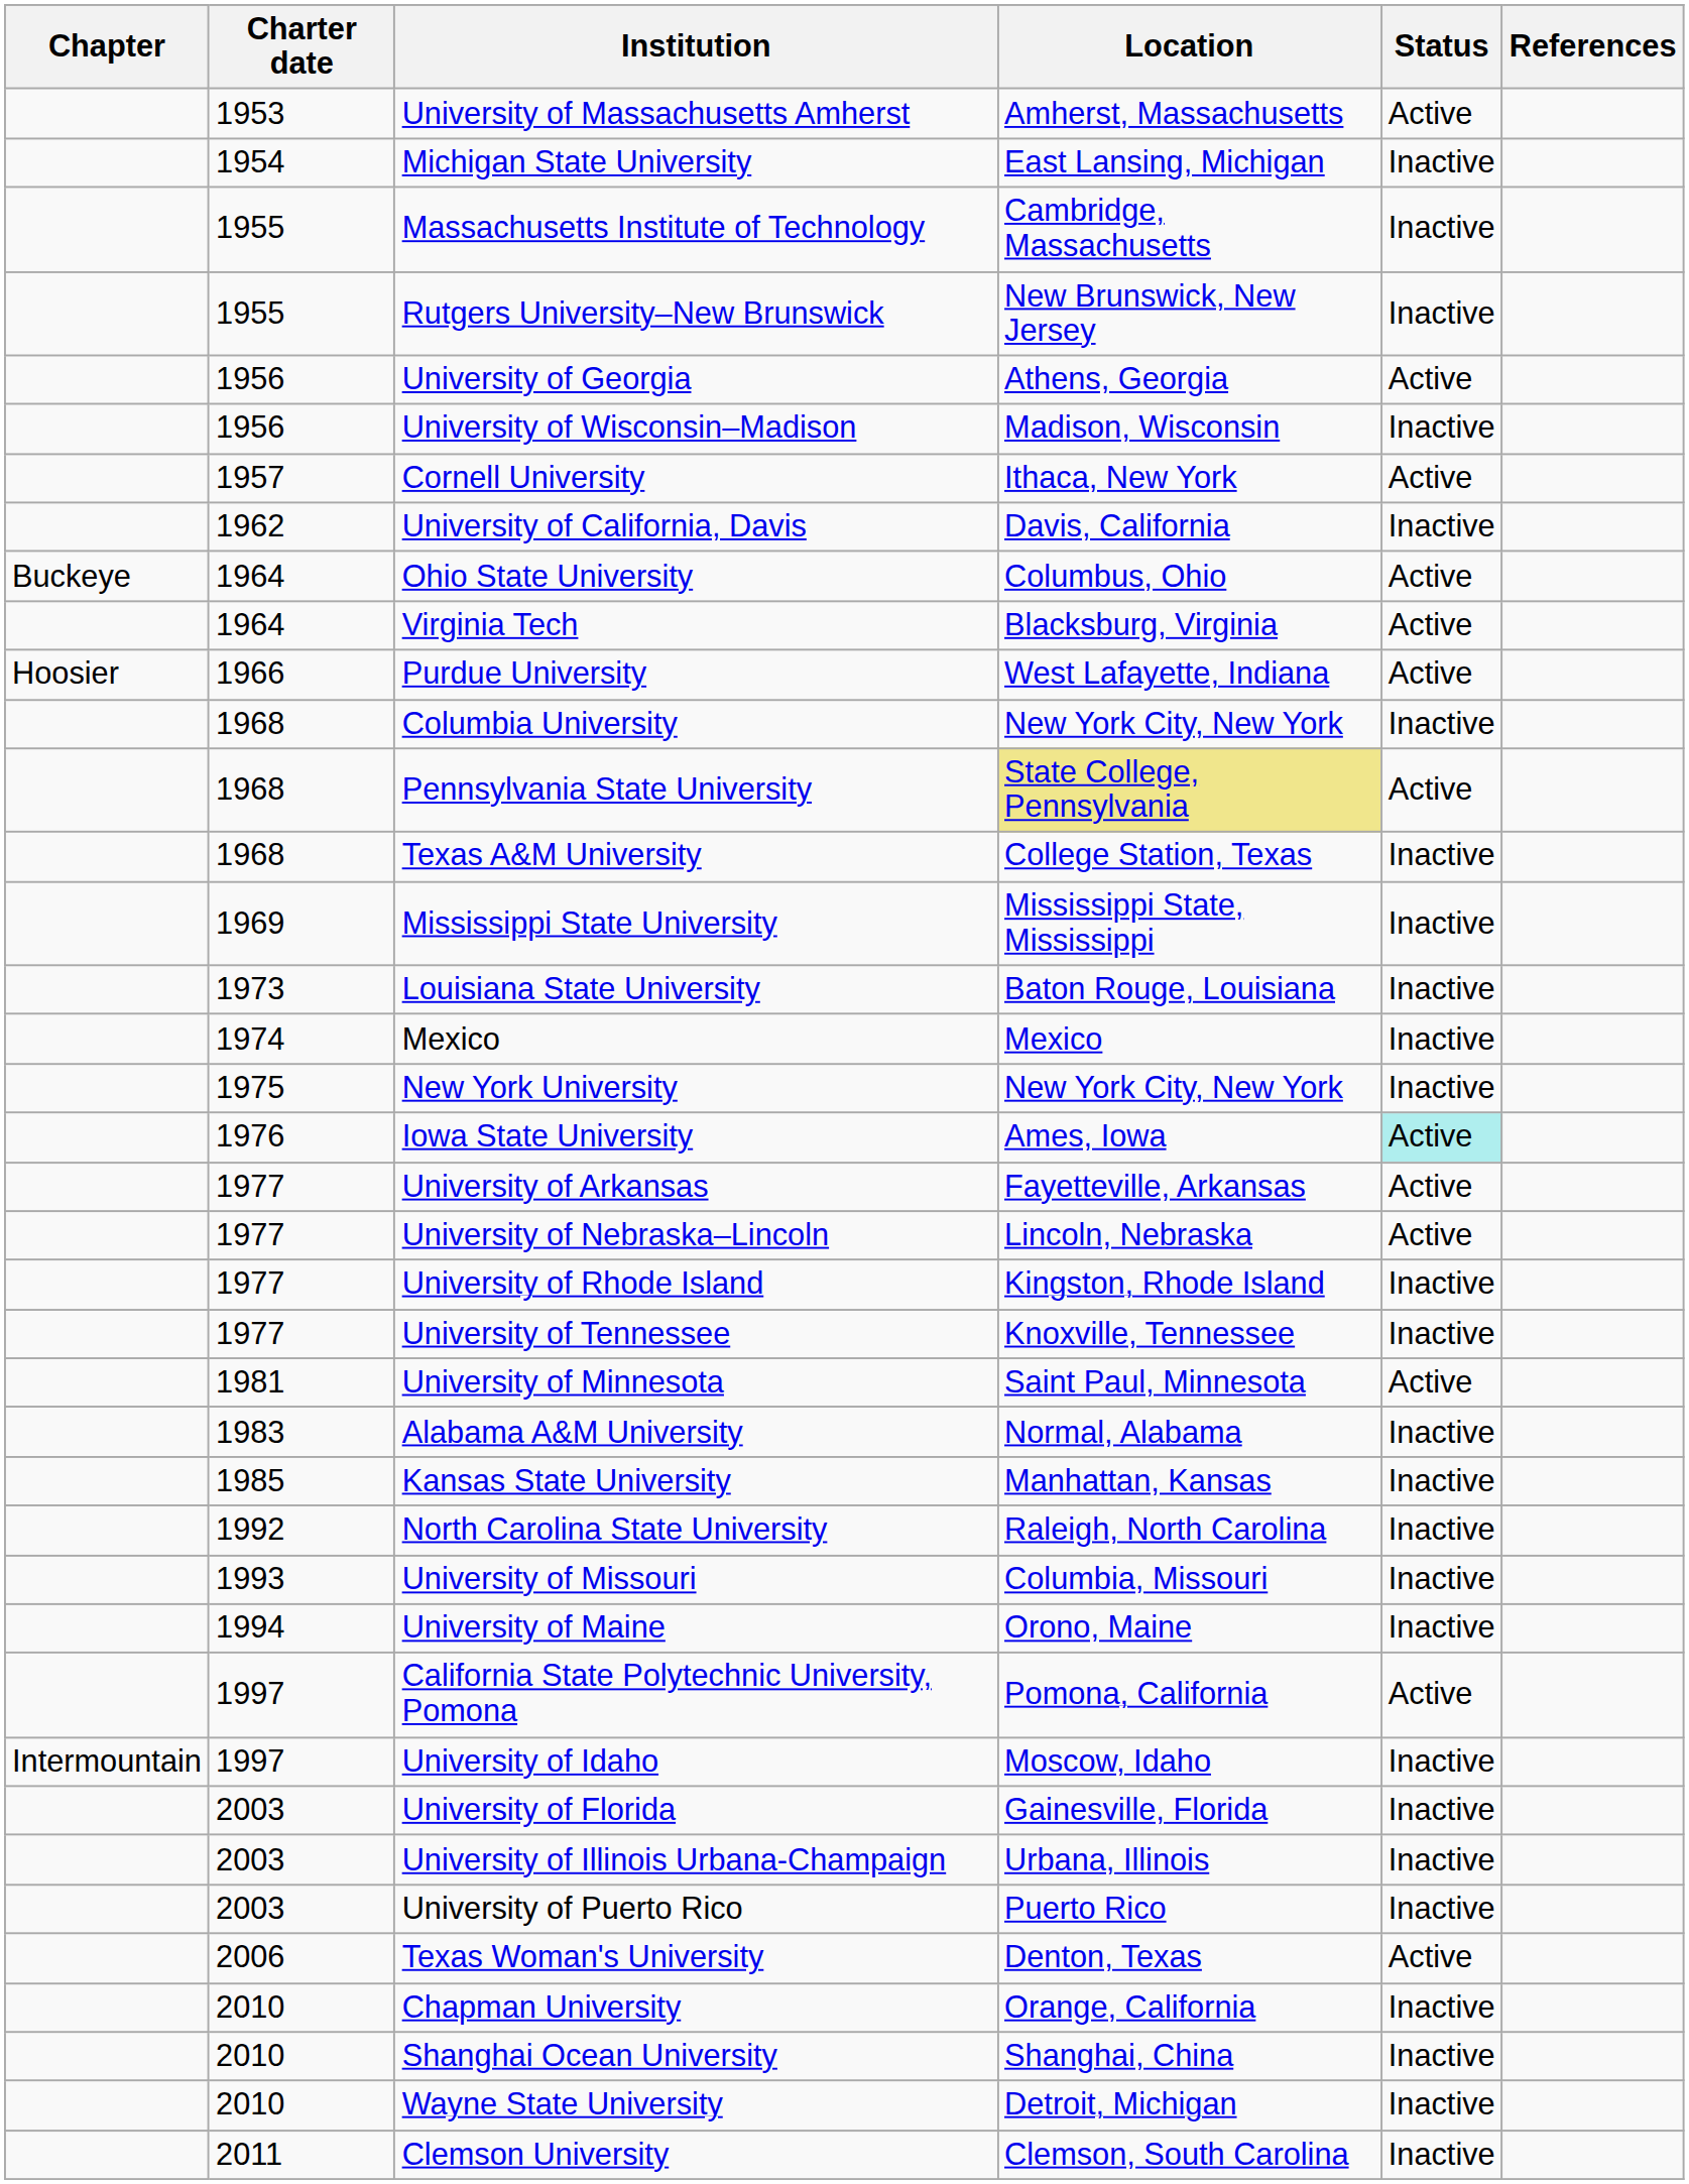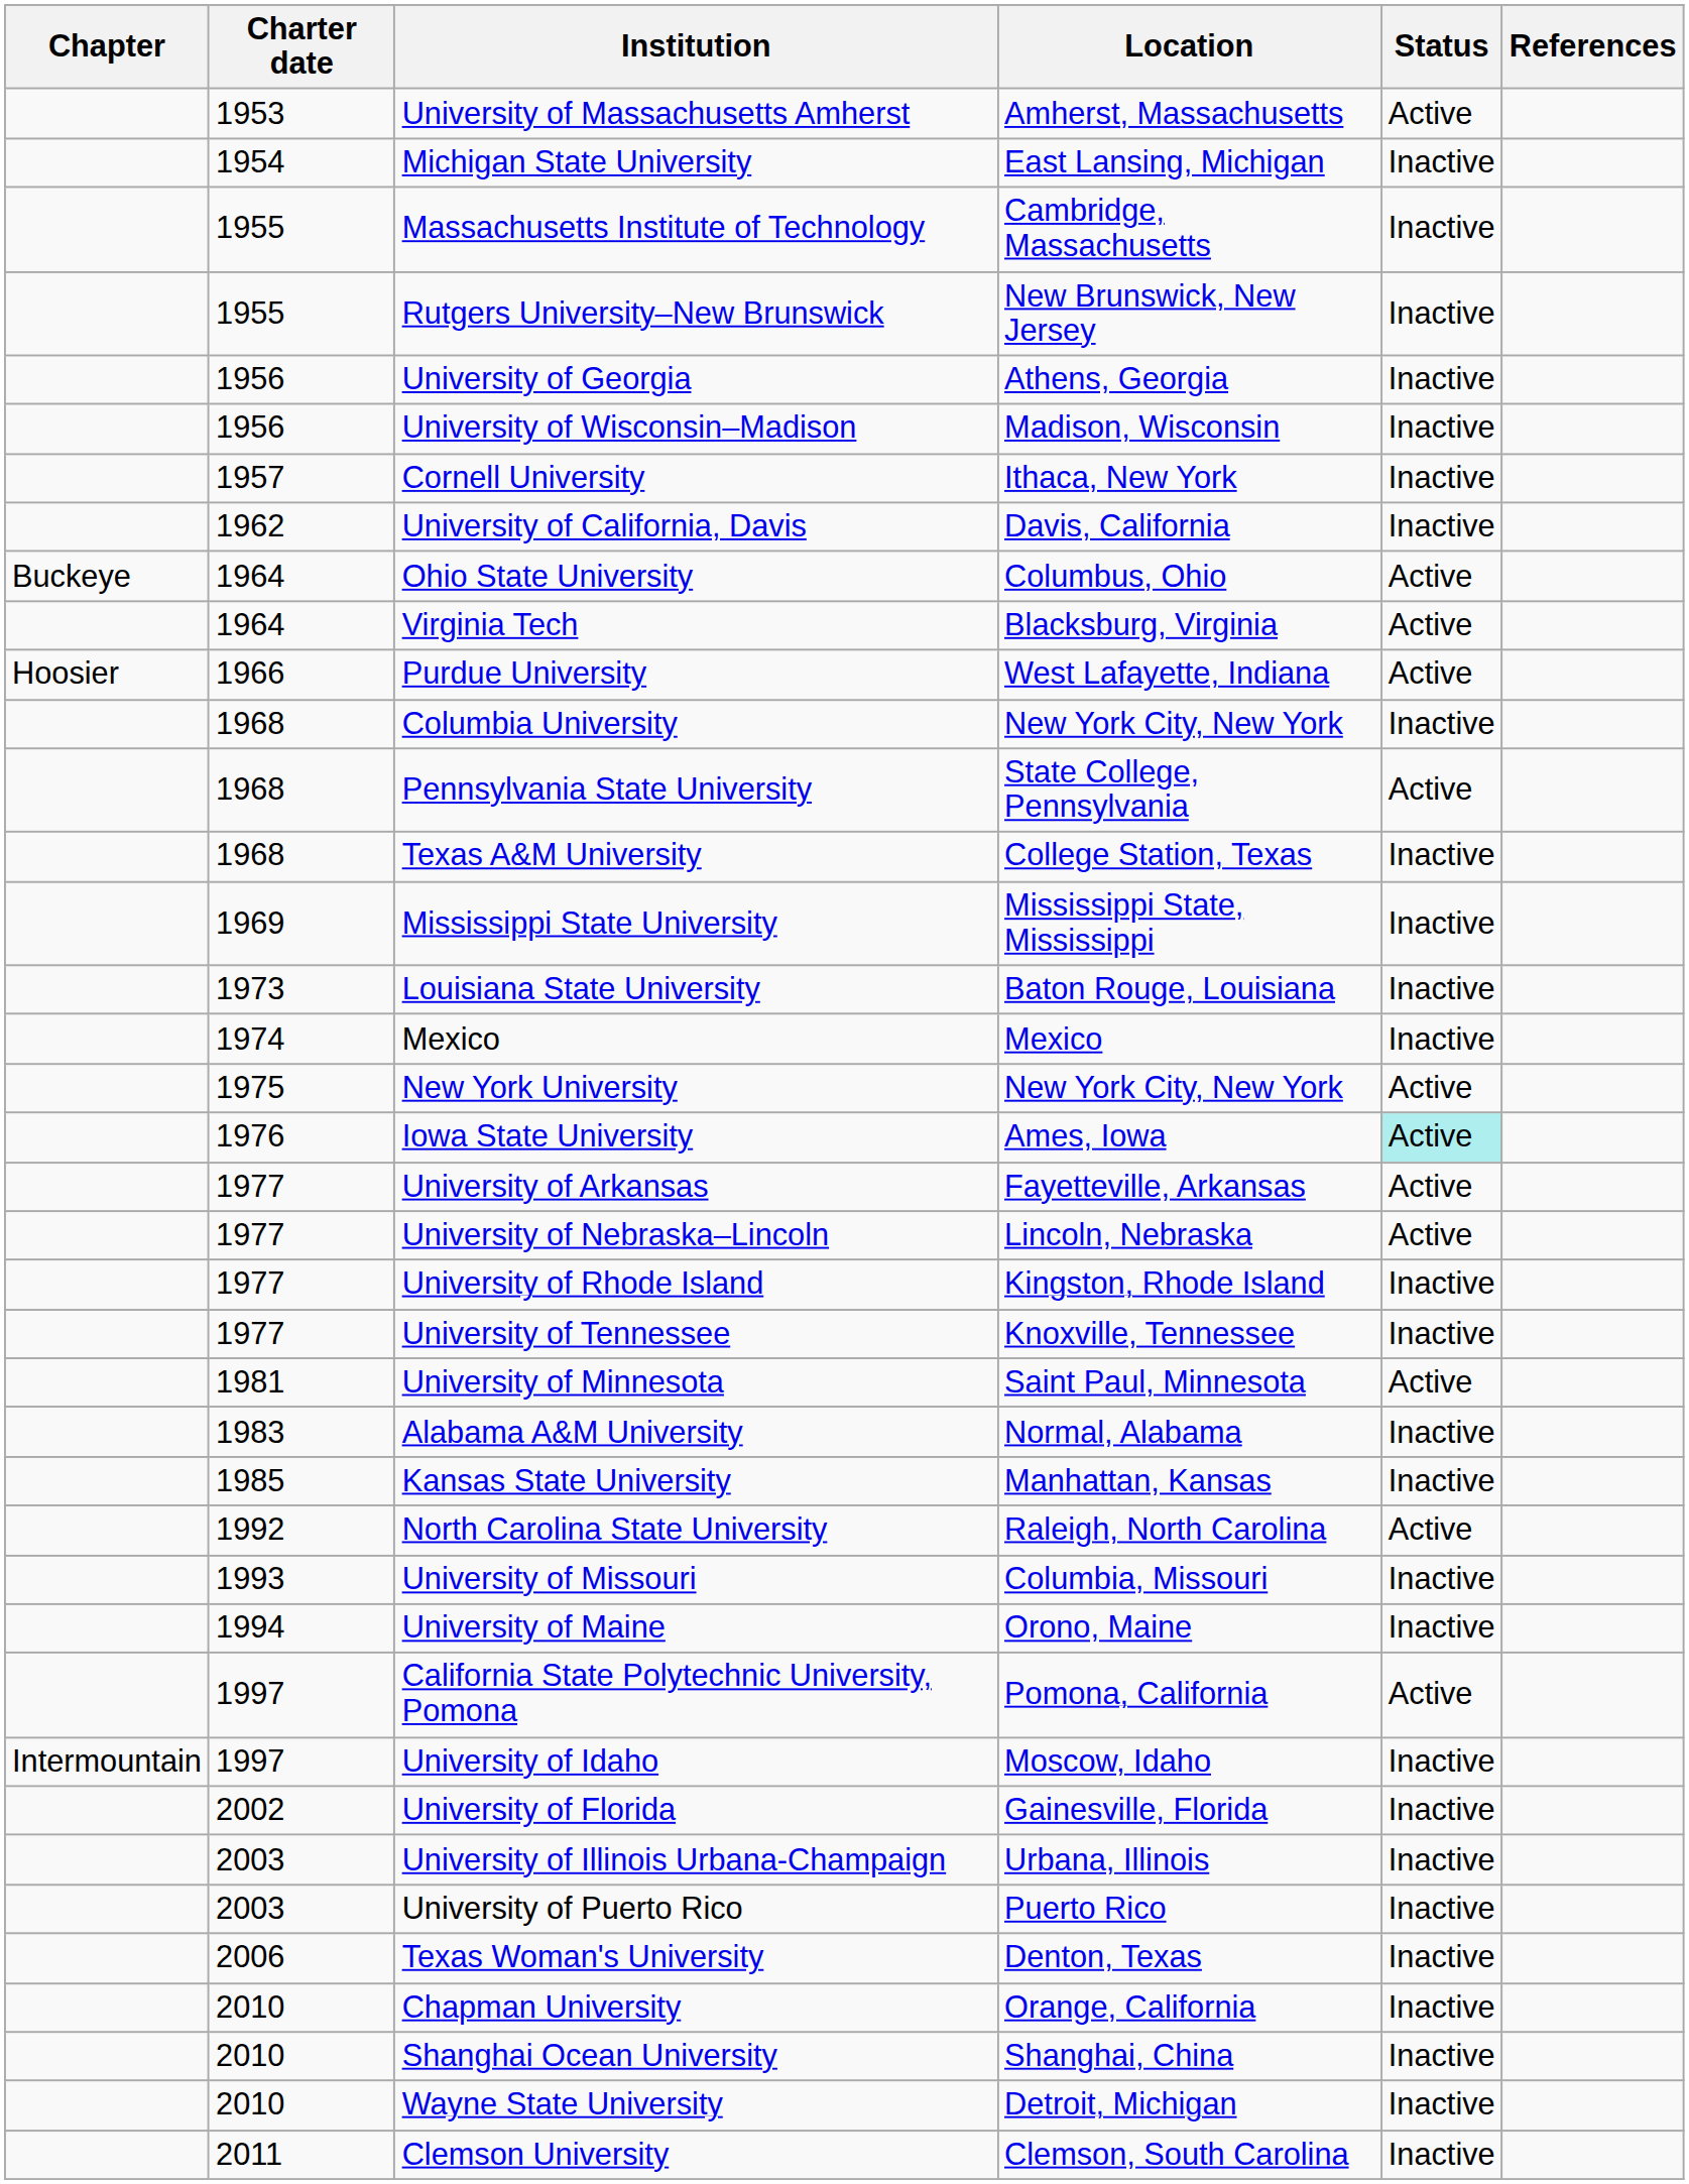University of Georgia | Status: Active -> Inactive
Cornell University | Status: Active -> Inactive
Pennsylvania State University | Location: khaki background -> no background
New York University | Status: Inactive -> Active
North Carolina State University | Status: Inactive -> Active
University of Florida | Charter date: 2003 -> 2002
Texas Woman's University | Status: Active -> Inactive
